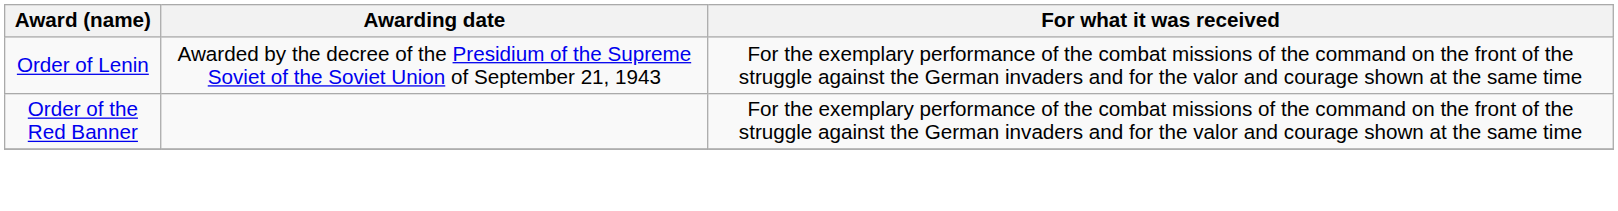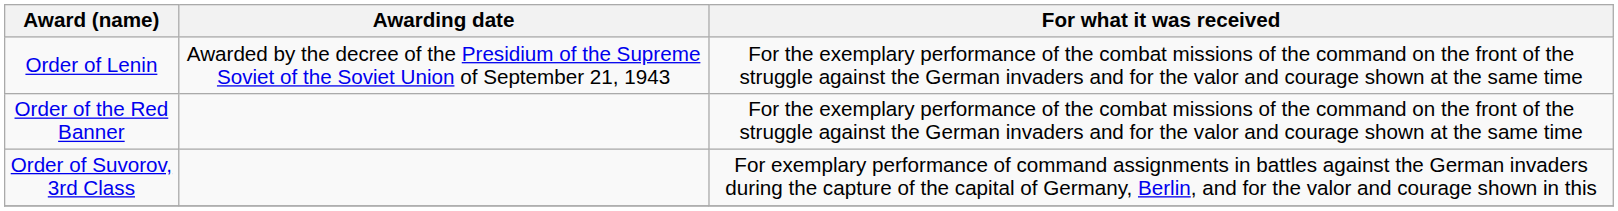+ row: Order of Suvorov, 3rd Class | For exemplary performance of command assignments in battles against the German invaders during the capture of the capital of Germany, Berlin, and for the valor and courage shown in this
